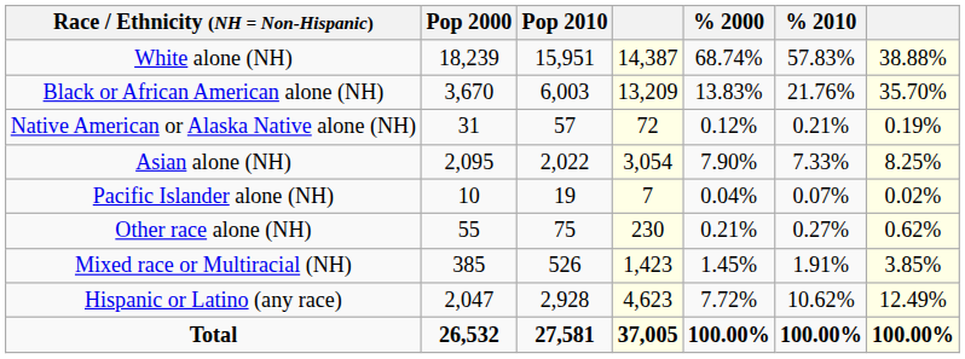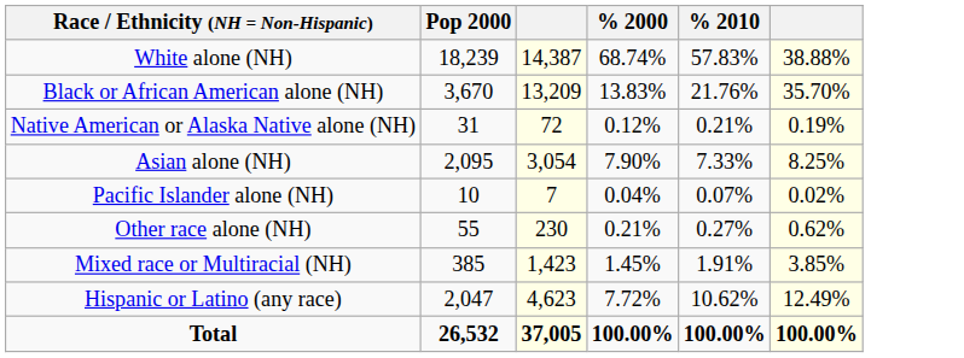- column: Pop 2010 | 15,951 | 6,003 | 57 | 2,022 | 19 | 75 | 526 | 2,928 | 27,581
